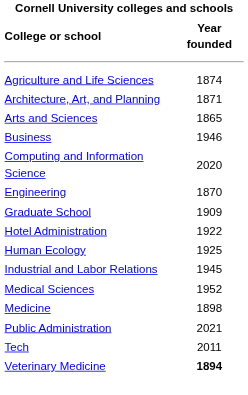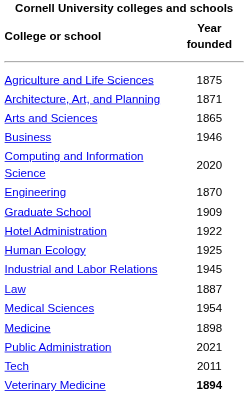Agriculture and Life Sciences | Year founded: 1874 -> 1875
+ row: Law | 1887
Medical Sciences | Year founded: 1952 -> 1954
